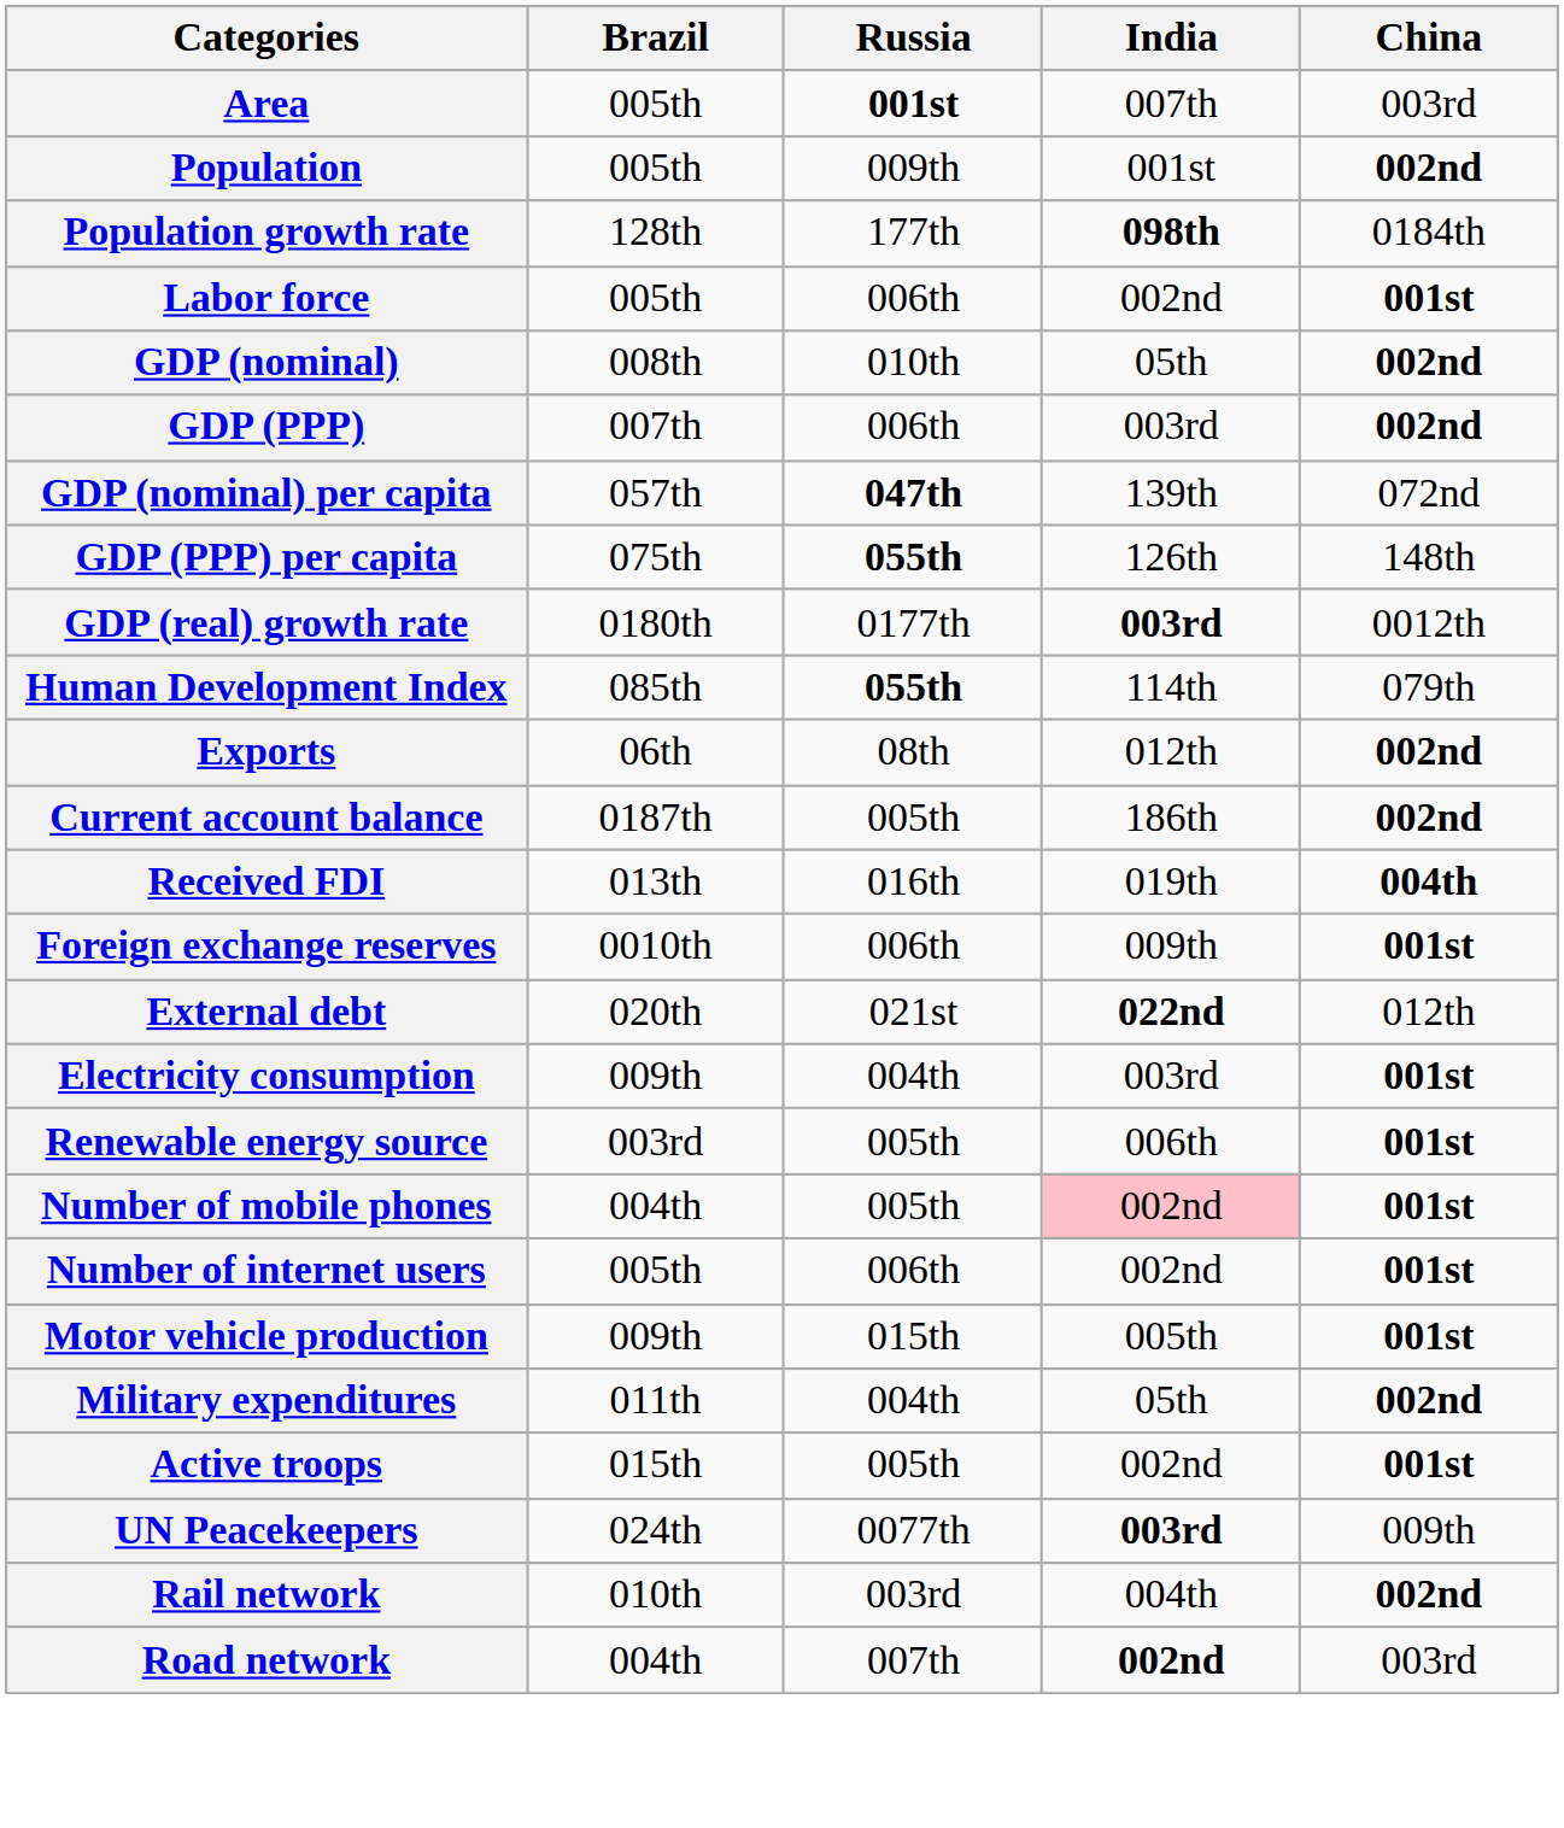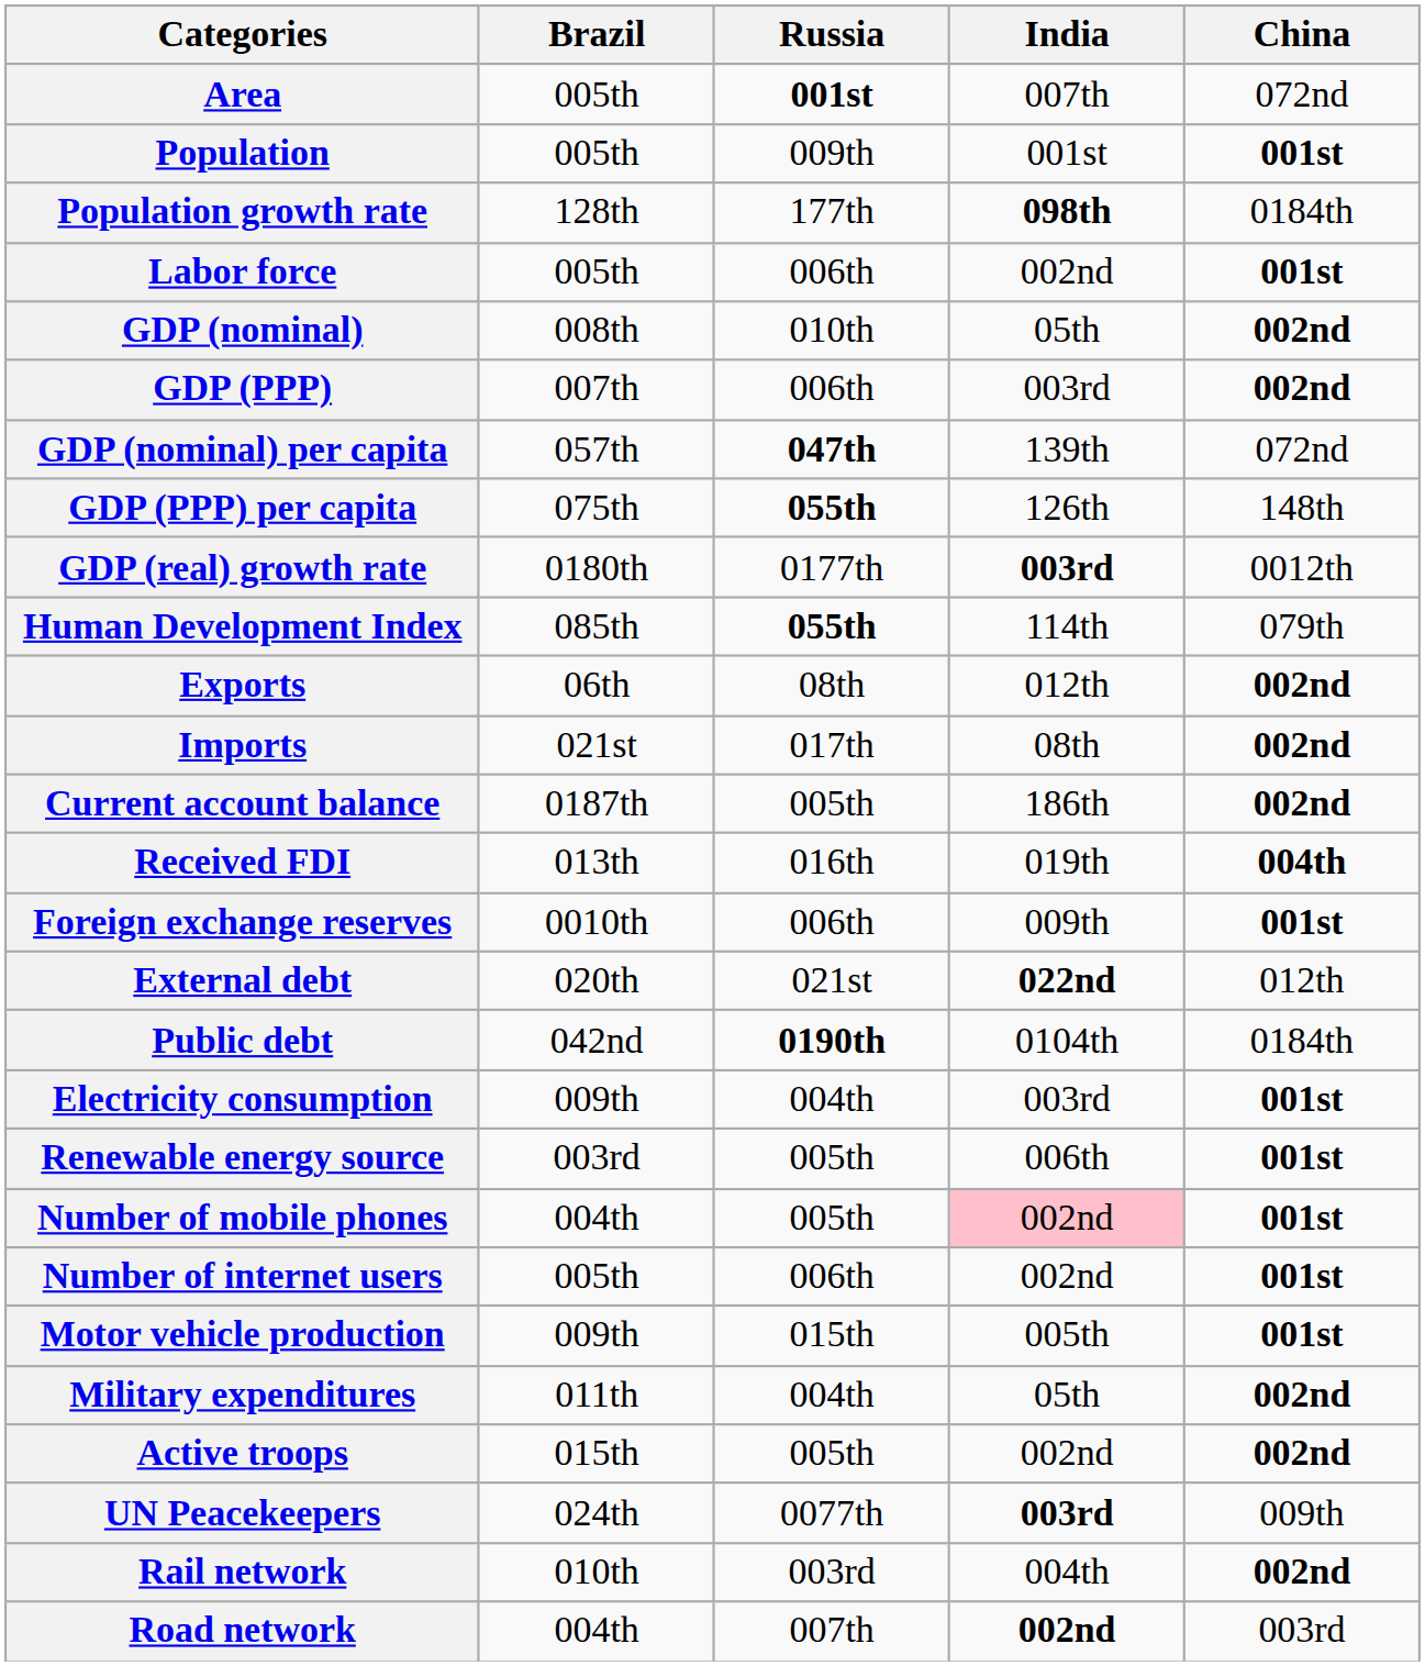Area | China: 003rd -> 072nd
Population | China: 002nd -> 001st
+ row: Imports | 021st | 017th | 08th | 002nd
+ row: Public debt | 042nd | 0190th | 0104th | 0184th
Active troops | China: 001st -> 002nd
